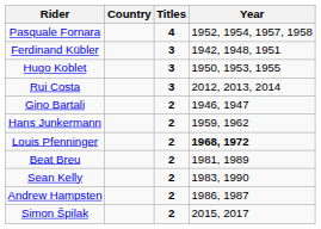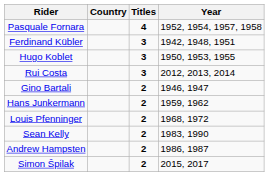Louis Pfenninger | Year: bold -> normal
- row: Beat Breu | 2 | 1981, 1989
